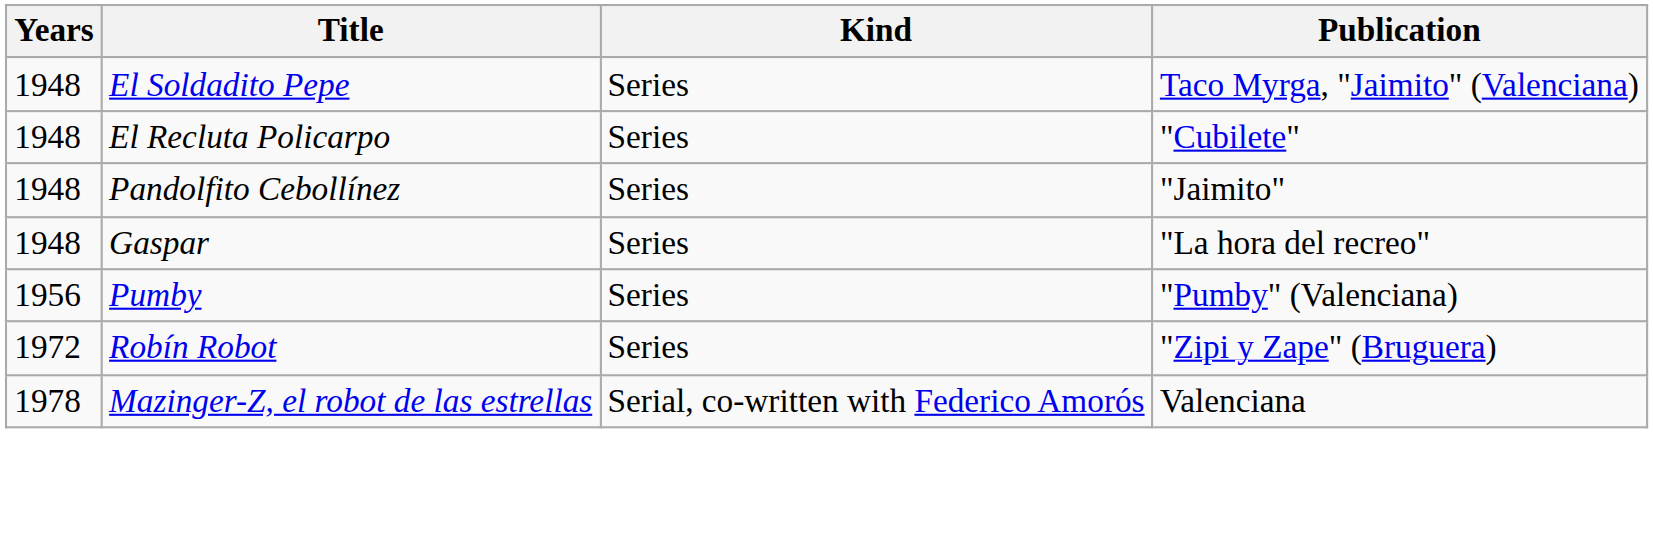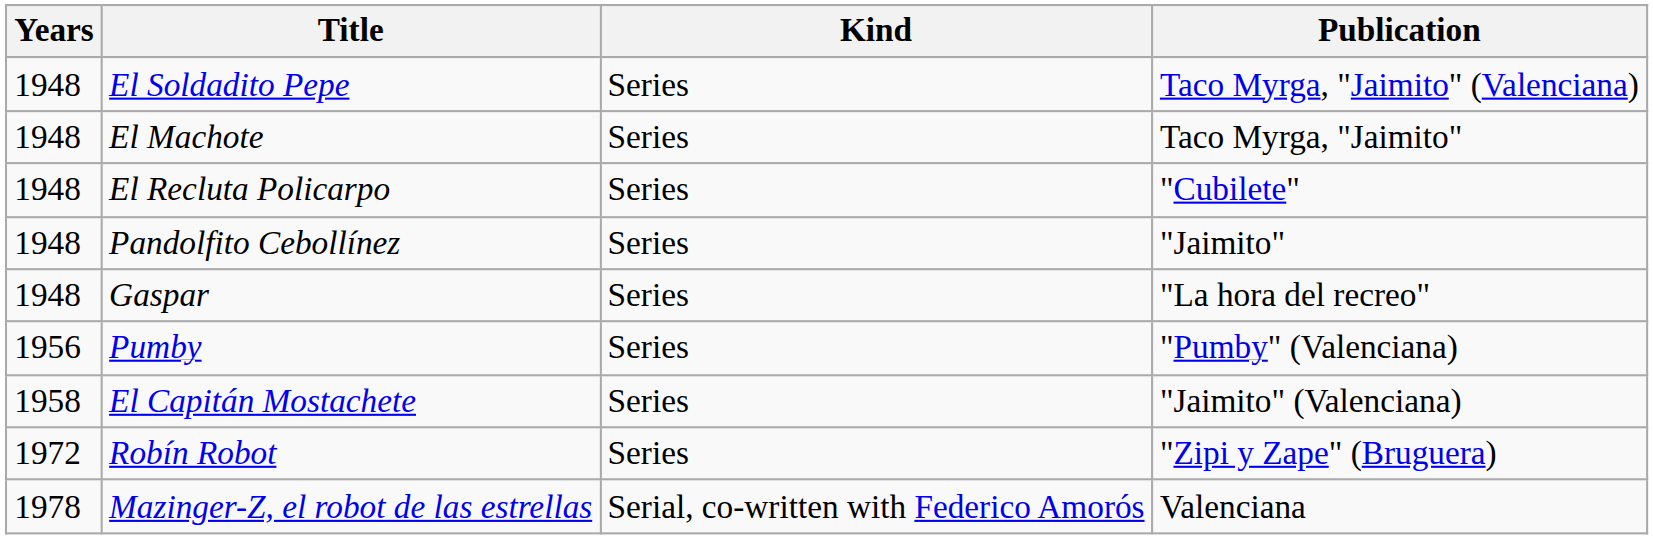+ row: 1948 | El Machote | Series | Taco Myrga, "Jaimito"
+ row: 1958 | El Capitán Mostachete | Series | "Jaimito" (Valenciana)
